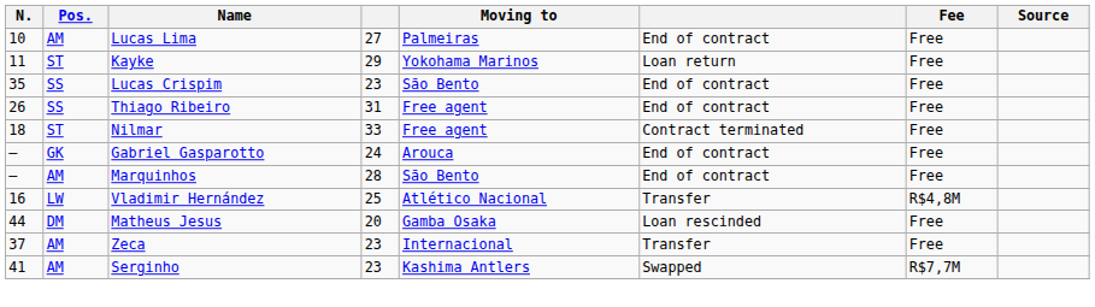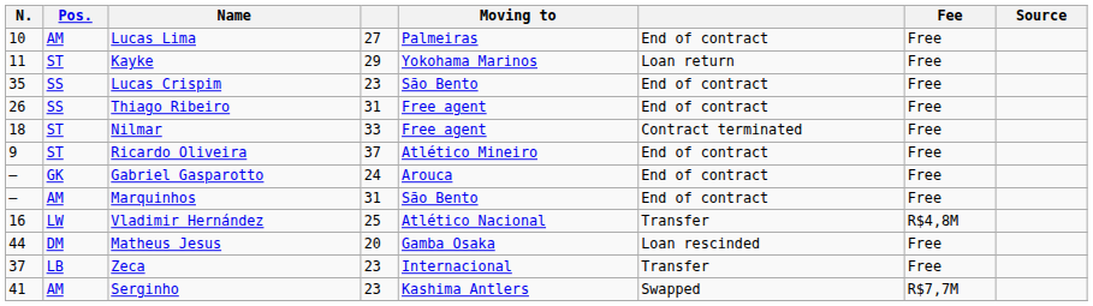+ row: 9 | ST | Ricardo Oliveira | 37 | Atlético Mineiro | End of contract | Free
Marquinhos | column 4: 28 -> 31
Zeca | Pos.: AM -> LB
